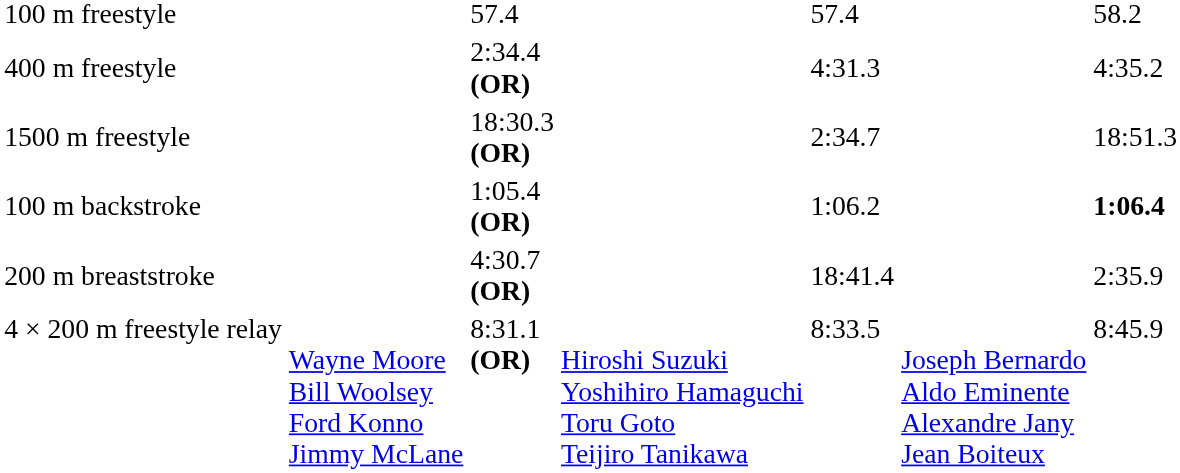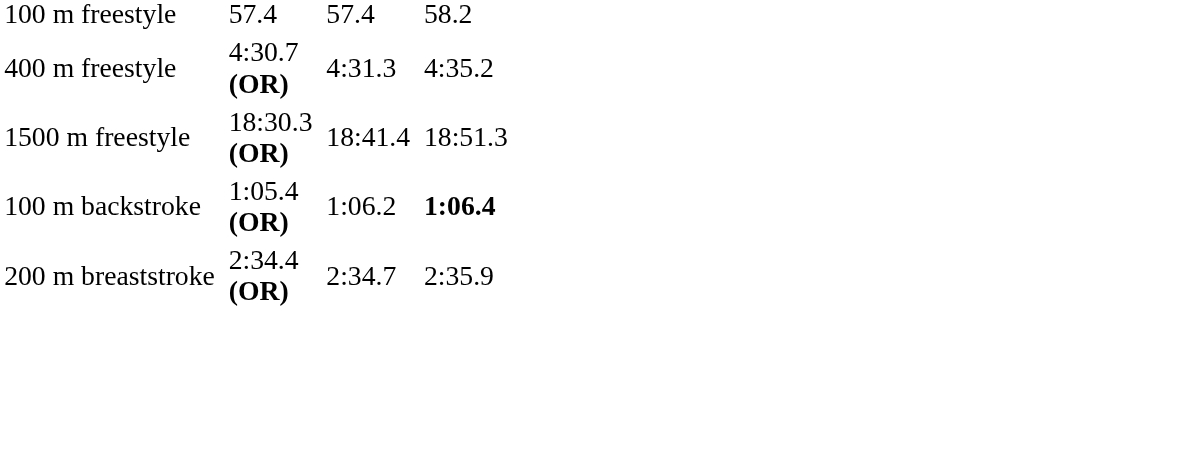400 m freestyle | column 3: 2:34.4 (OR) -> 4:30.7 (OR)
1500 m freestyle | column 5: 2:34.7 -> 18:41.4
200 m breaststroke | column 3: 4:30.7 (OR) -> 2:34.4 (OR)
200 m breaststroke | column 5: 18:41.4 -> 2:34.7
- row: 4 × 200 m freestyle relay | Wayne Moore Bill Woolsey Ford Konno Jimmy McLane | 8:31.1 (OR) | Hiroshi Suzuki Yoshihiro Hamaguchi Toru Goto Teijiro Tanikawa | 8:33.5 | Joseph Bernardo Aldo Eminente Alexandre Jany Jean Boiteux | 8:45.9
